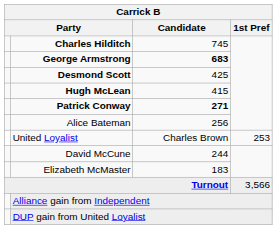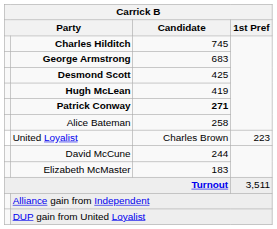George Armstrong | Candidate: bold -> normal
Hugh McLean | Candidate: 415 -> 419
Alice Bateman | Candidate: 256 -> 258
United Loyalist | 1st Pref: 253 -> 223
Turnout | 1st Pref: 3,566 -> 3,511
